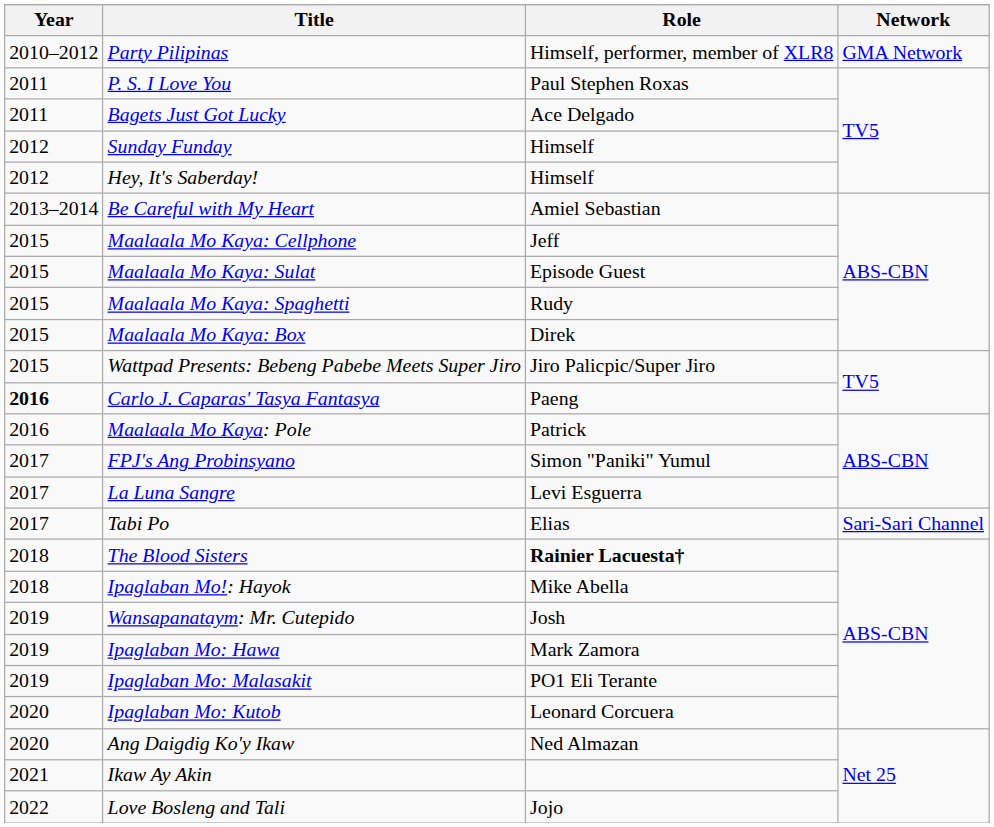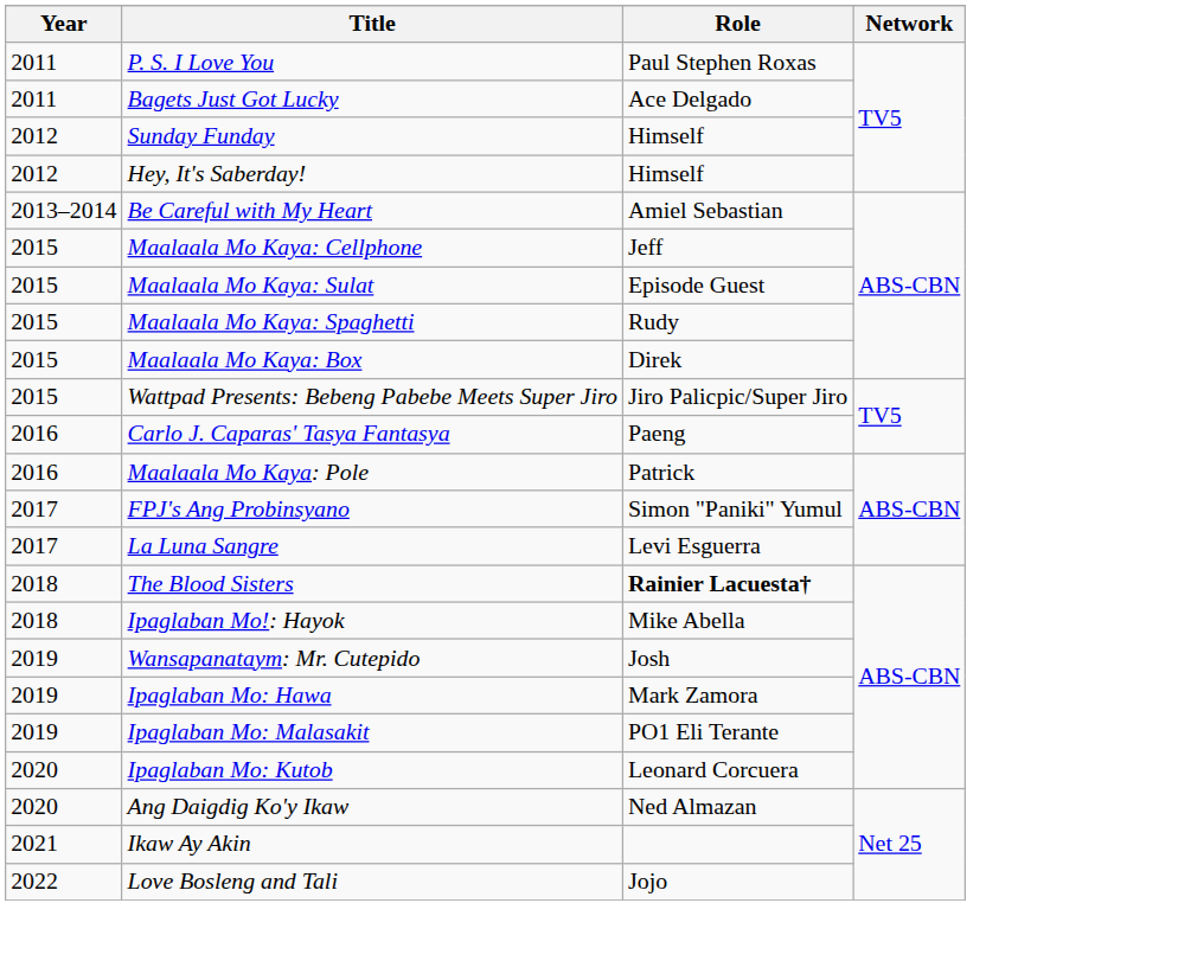- row: 2010–2012 | Party Pilipinas | Himself, performer, member of XLR8 | GMA Network
Carlo J. Caparas' Tasya Fantasya | Year: bold -> normal
- row: 2017 | Tabi Po | Elias | Sari-Sari Channel
